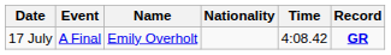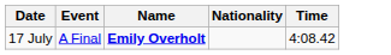- column: Record | GR
17 July | Name: normal -> bold
